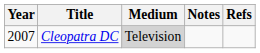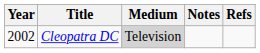Cleopatra DC | Year: 2007 -> 2002
